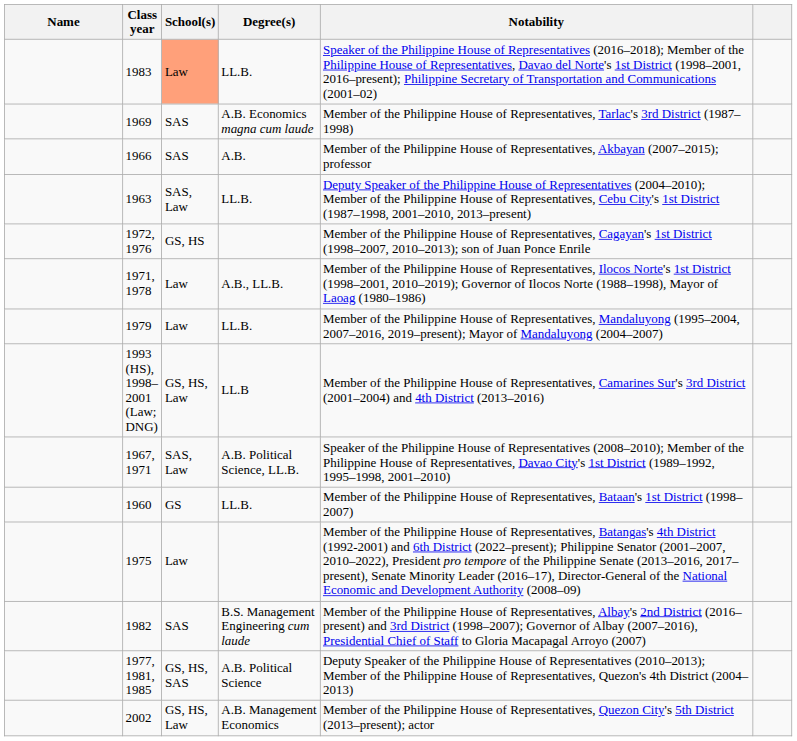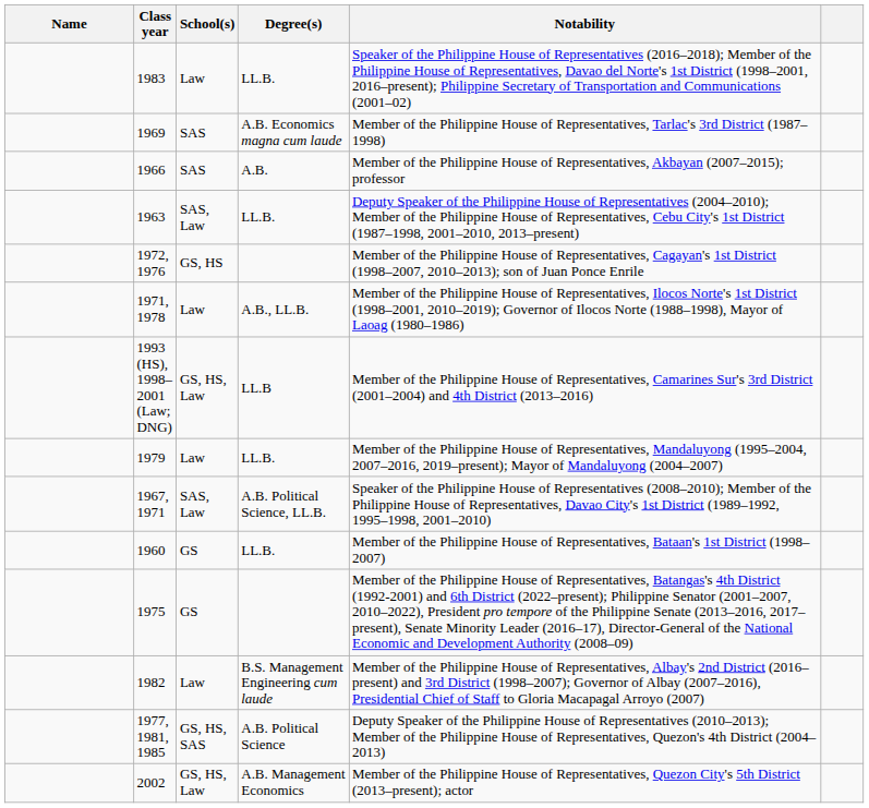1983 | School(s): lightsalmon background -> no background
rows swapped: 1993 (HS), 1998–2001 (Law; DNG) <-> 1979
1975 | School(s): Law -> GS
1982 | School(s): SAS -> Law
